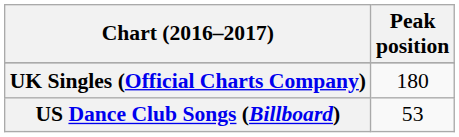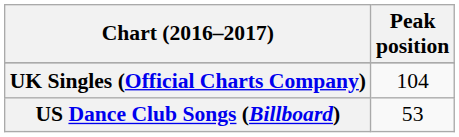UK Singles (Official Charts Company) | Peak position: 180 -> 104
